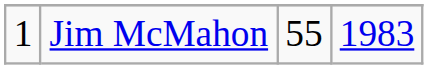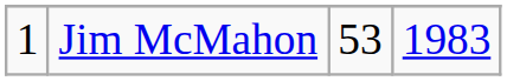Jim McMahon | column 3: 55 -> 53
